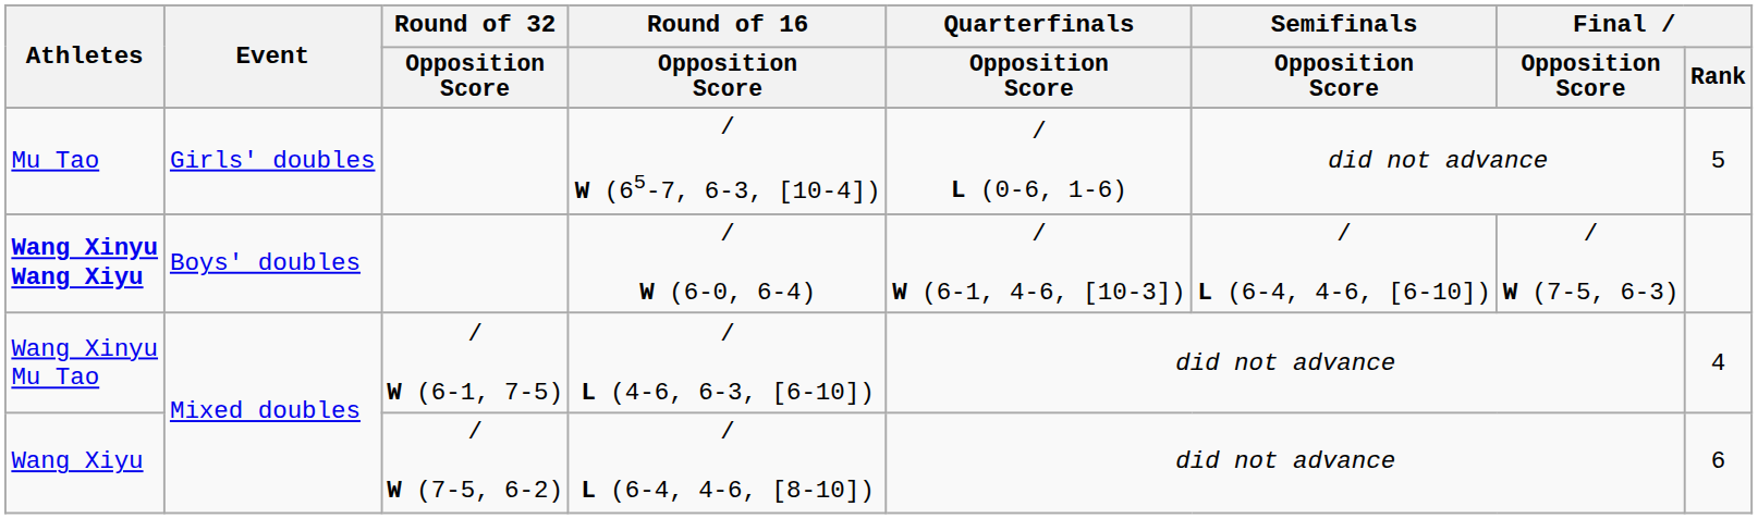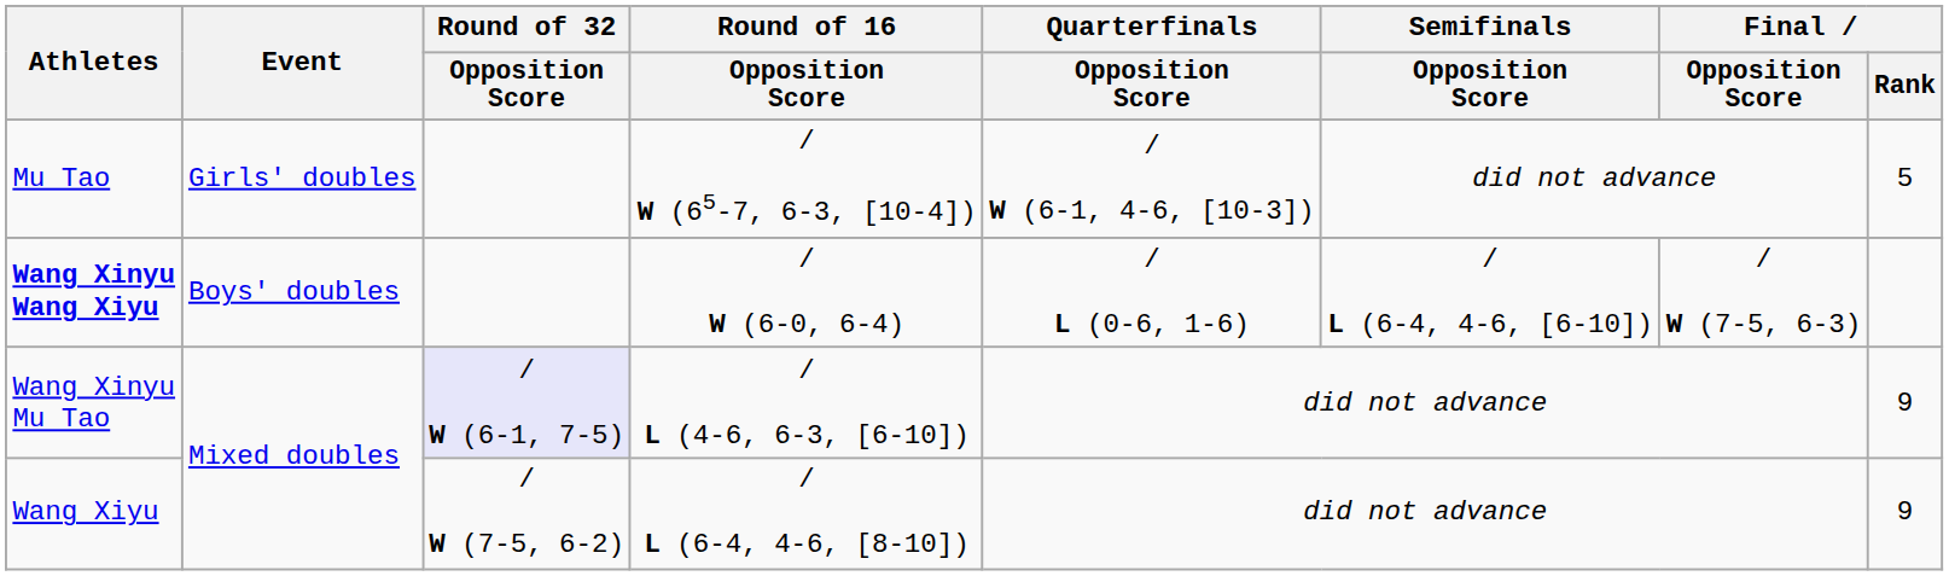Mu Tao | Quarterfinals / Opposition Score: / L (0-6, 1-6) -> / W (6-1, 4-6, [10-3])
Wang Xinyu Wang Xiyu | Quarterfinals / Opposition Score: / W (6-1, 4-6, [10-3]) -> / L (0-6, 1-6)
Wang Xinyu Mu Tao | Round of 32 / Opposition Score: no background -> lavender background
Wang Xinyu Mu Tao | Final / Rank: 4 -> 9
Wang Xiyu | Final / Rank: 6 -> 9
